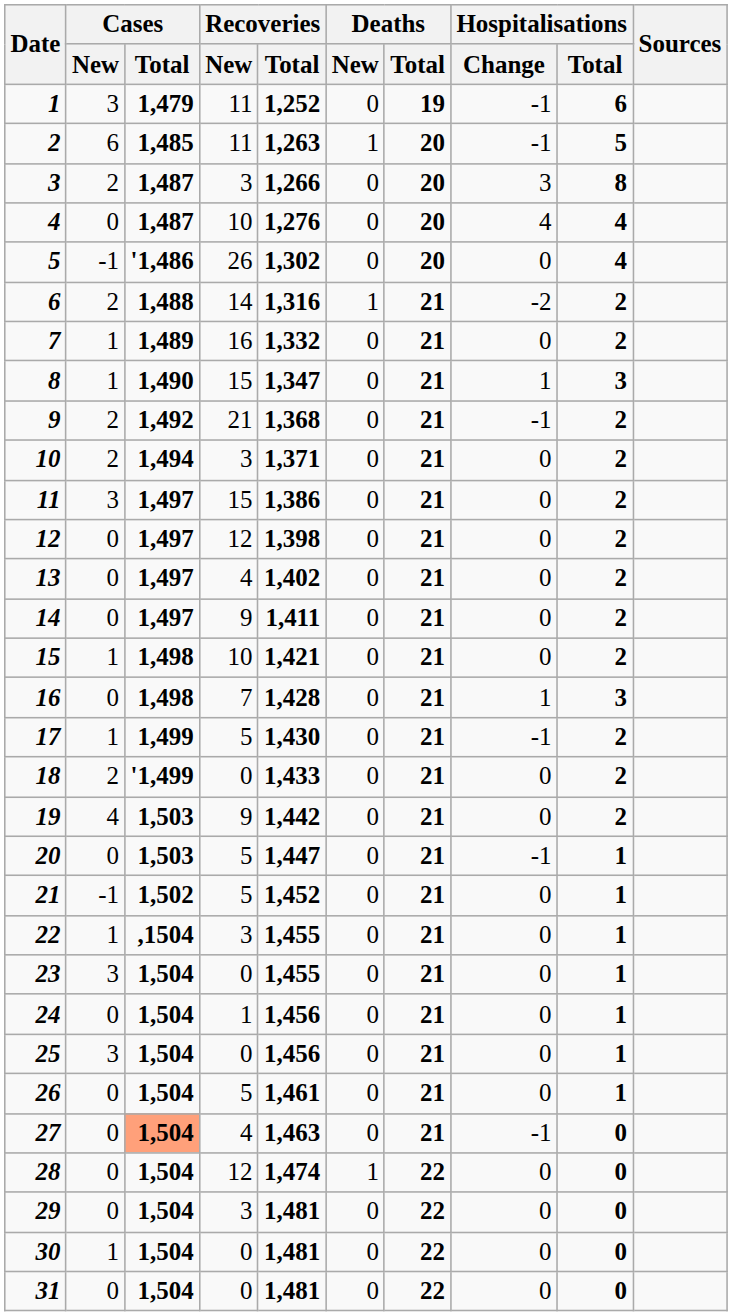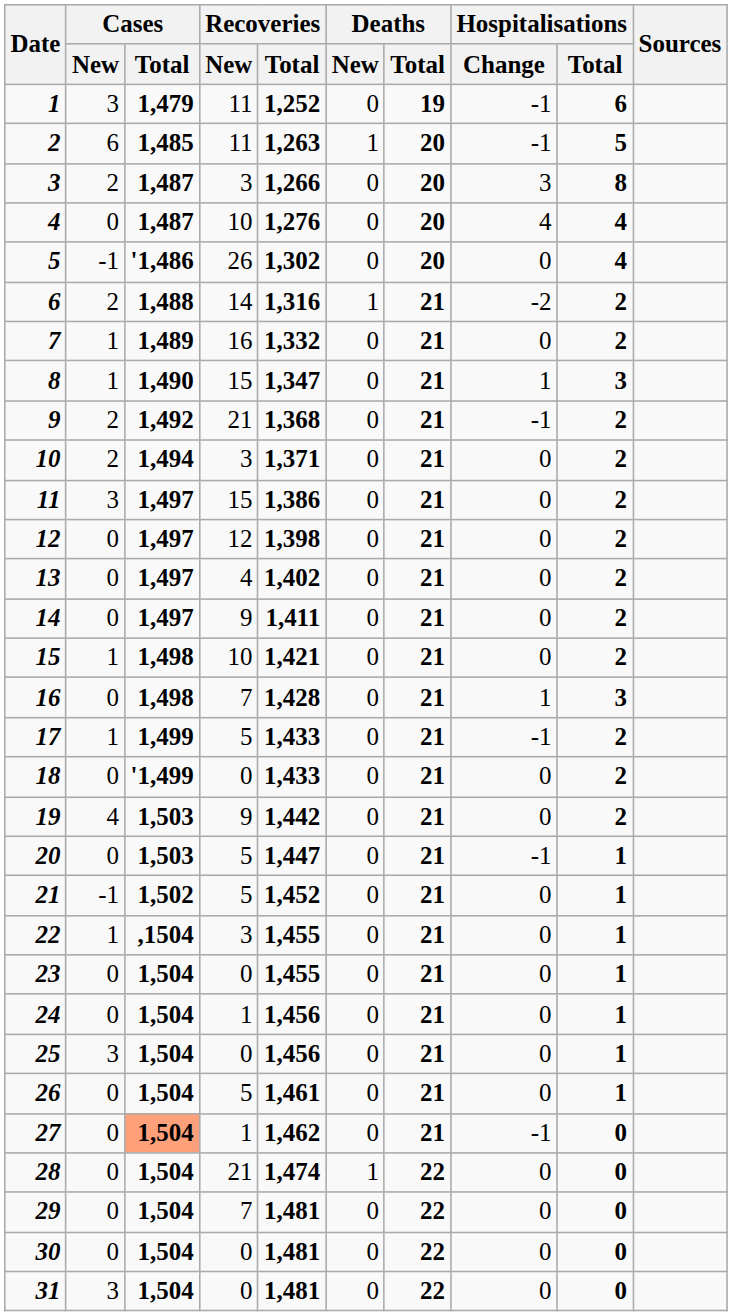17 | Recoveries / Total: 1,430 -> 1,433
18 | Cases / New: 2 -> 0
23 | Cases / New: 3 -> 0
27 | Recoveries / New: 4 -> 1
27 | Recoveries / Total: 1,463 -> 1,462
28 | Recoveries / New: 12 -> 21
29 | Recoveries / New: 3 -> 7
30 | Cases / New: 1 -> 0
31 | Cases / New: 0 -> 3
